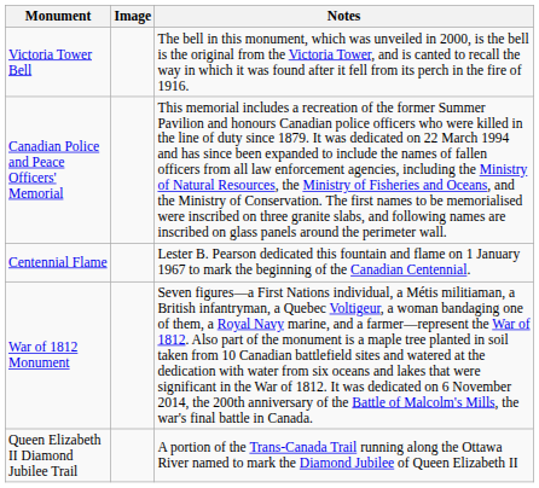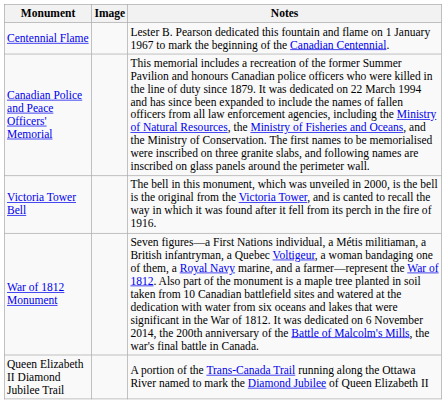rows swapped: Centennial Flame <-> Victoria Tower Bell
